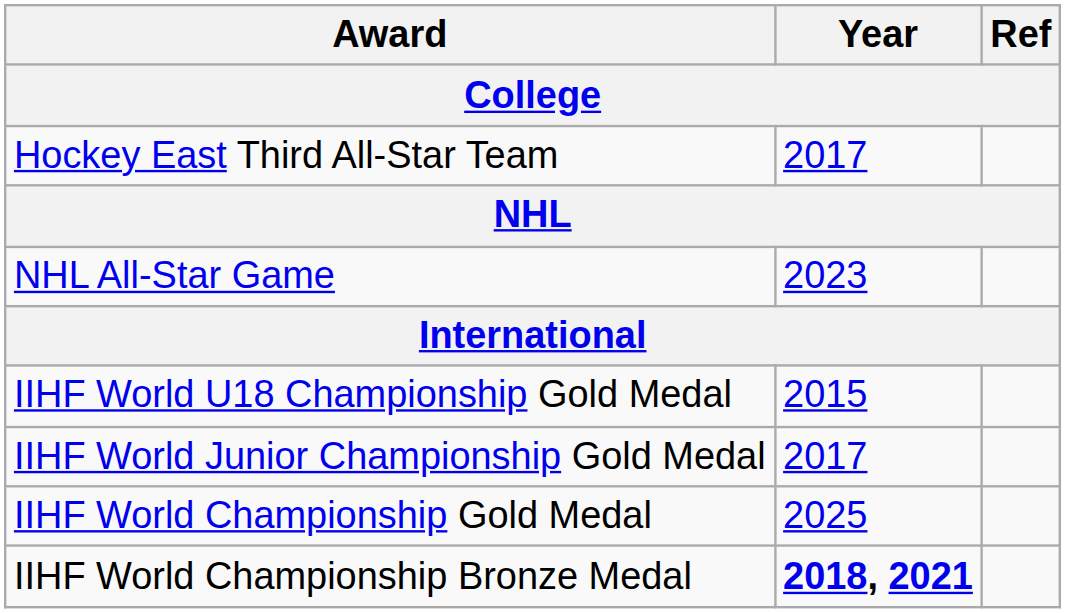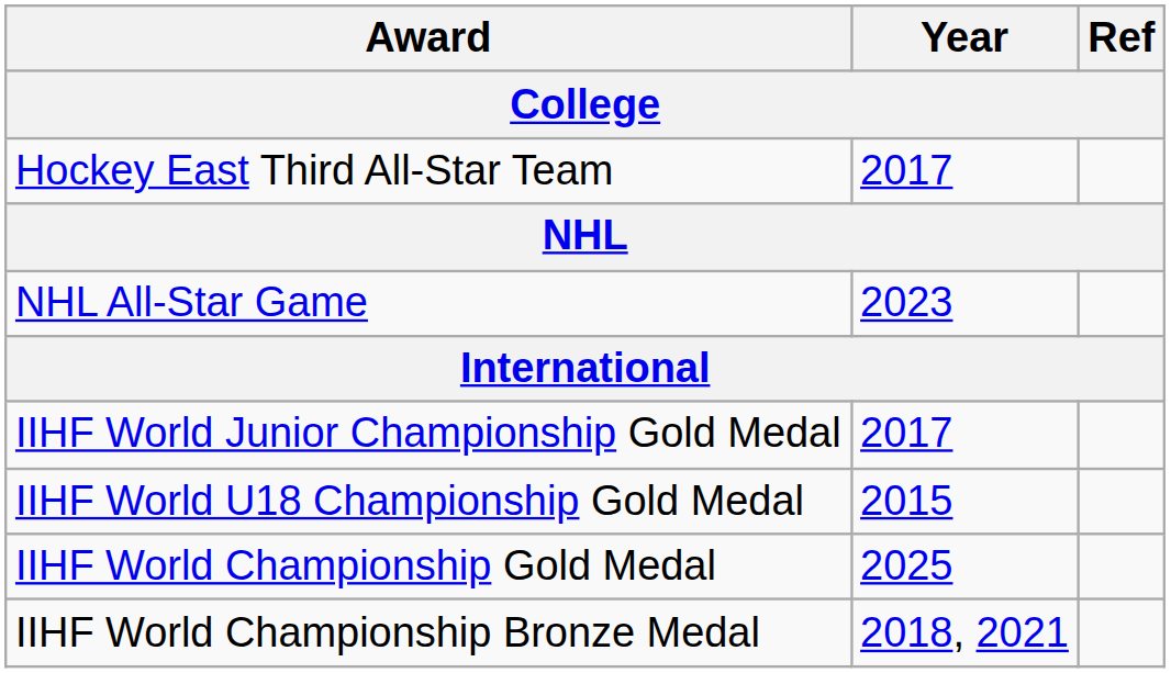rows swapped: IIHF World U18 Championship Gold Medal <-> IIHF World Junior Championship Gold Medal
IIHF World Championship Bronze Medal | Year: bold -> normal
